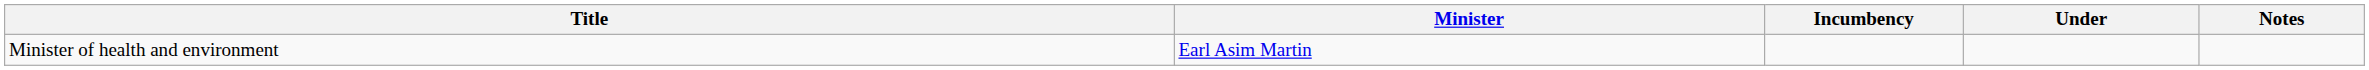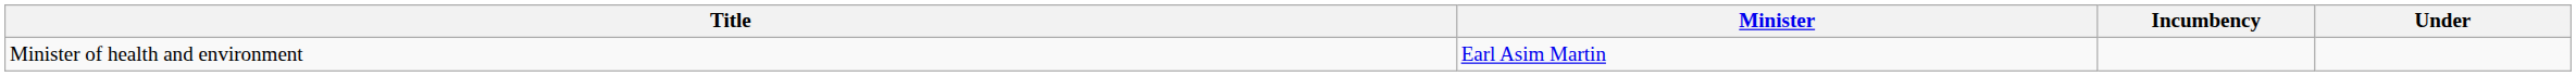- column: Notes
